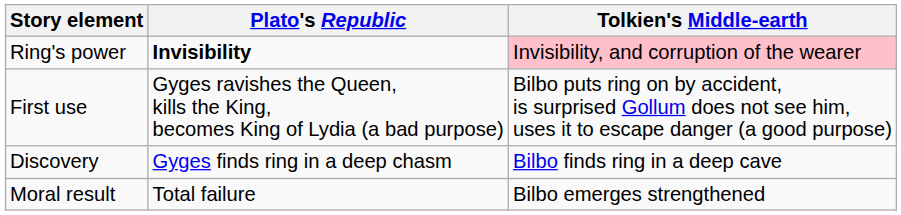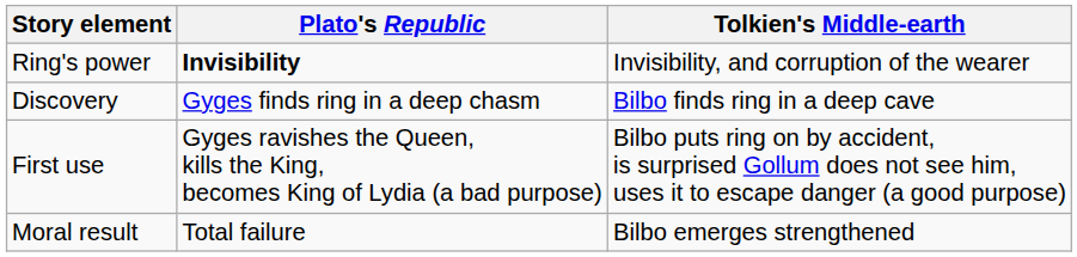Ring's power | Tolkien's Middle-earth: pink background -> no background
rows swapped: Discovery <-> First use
